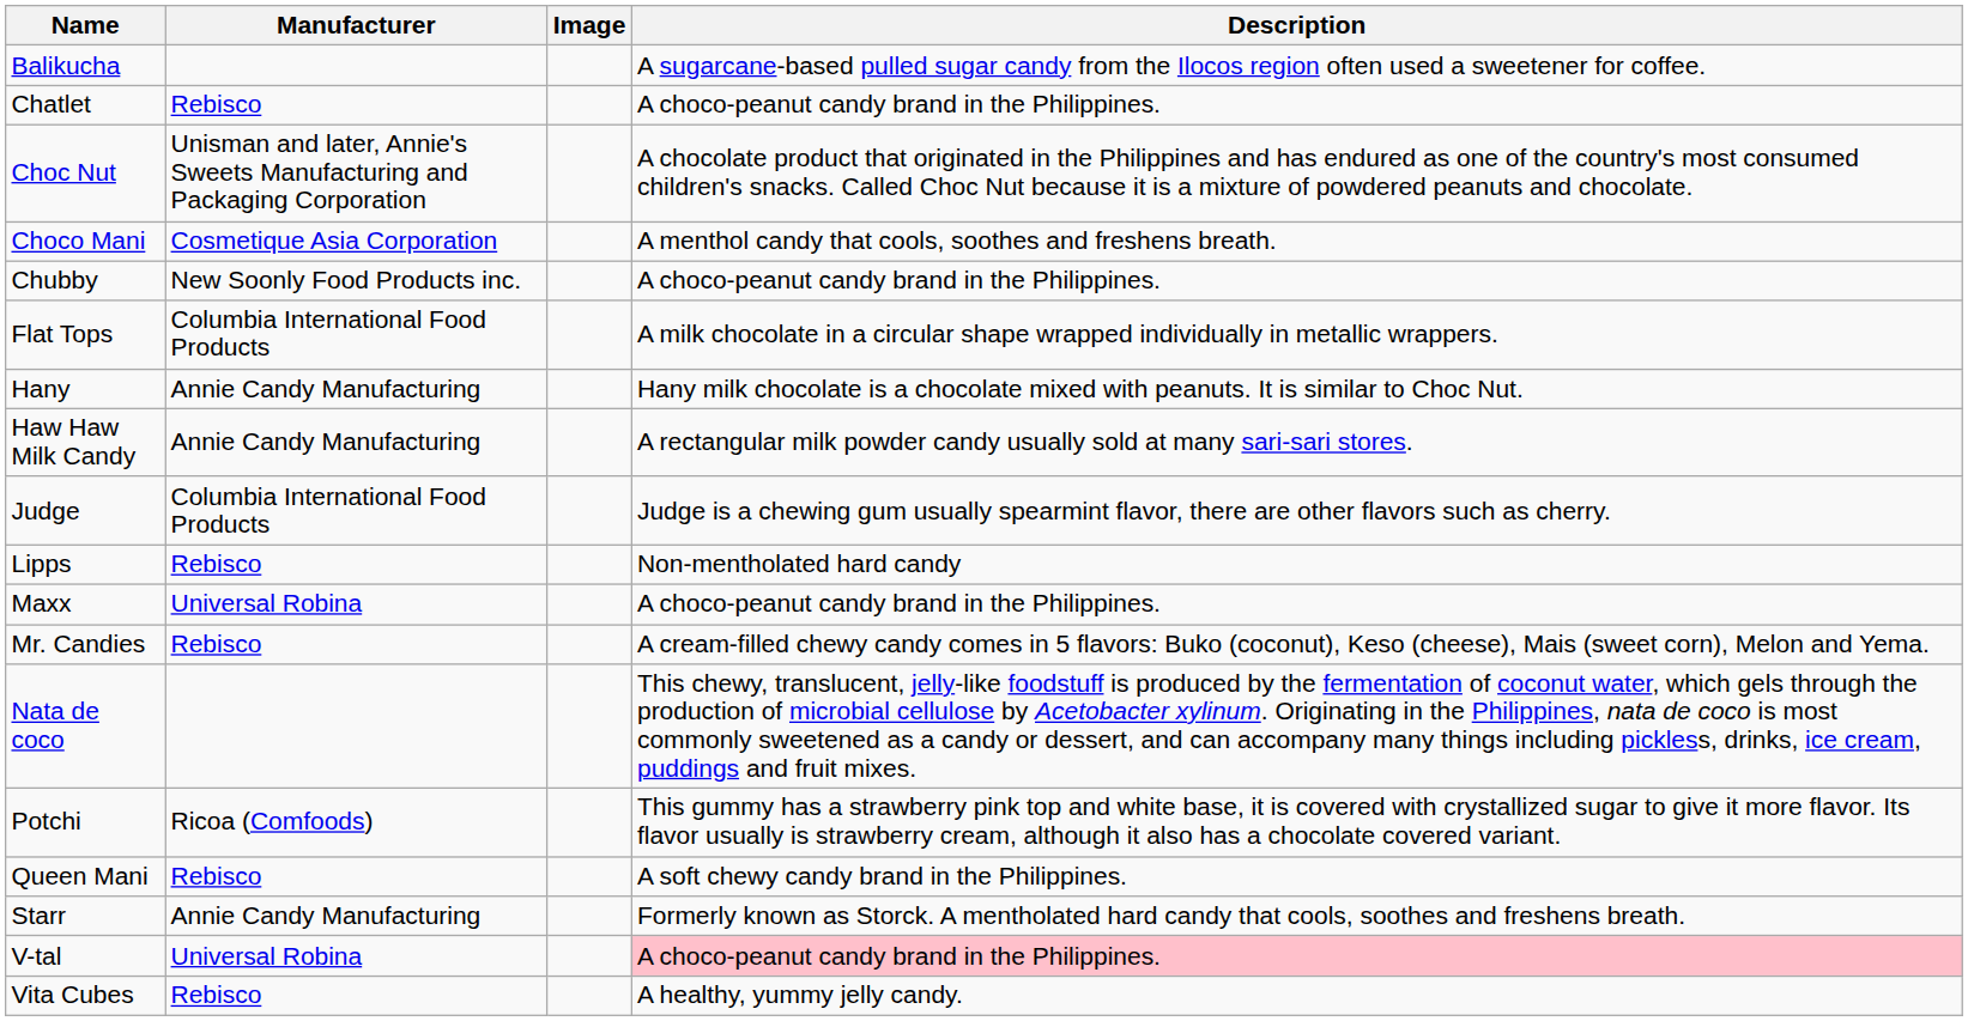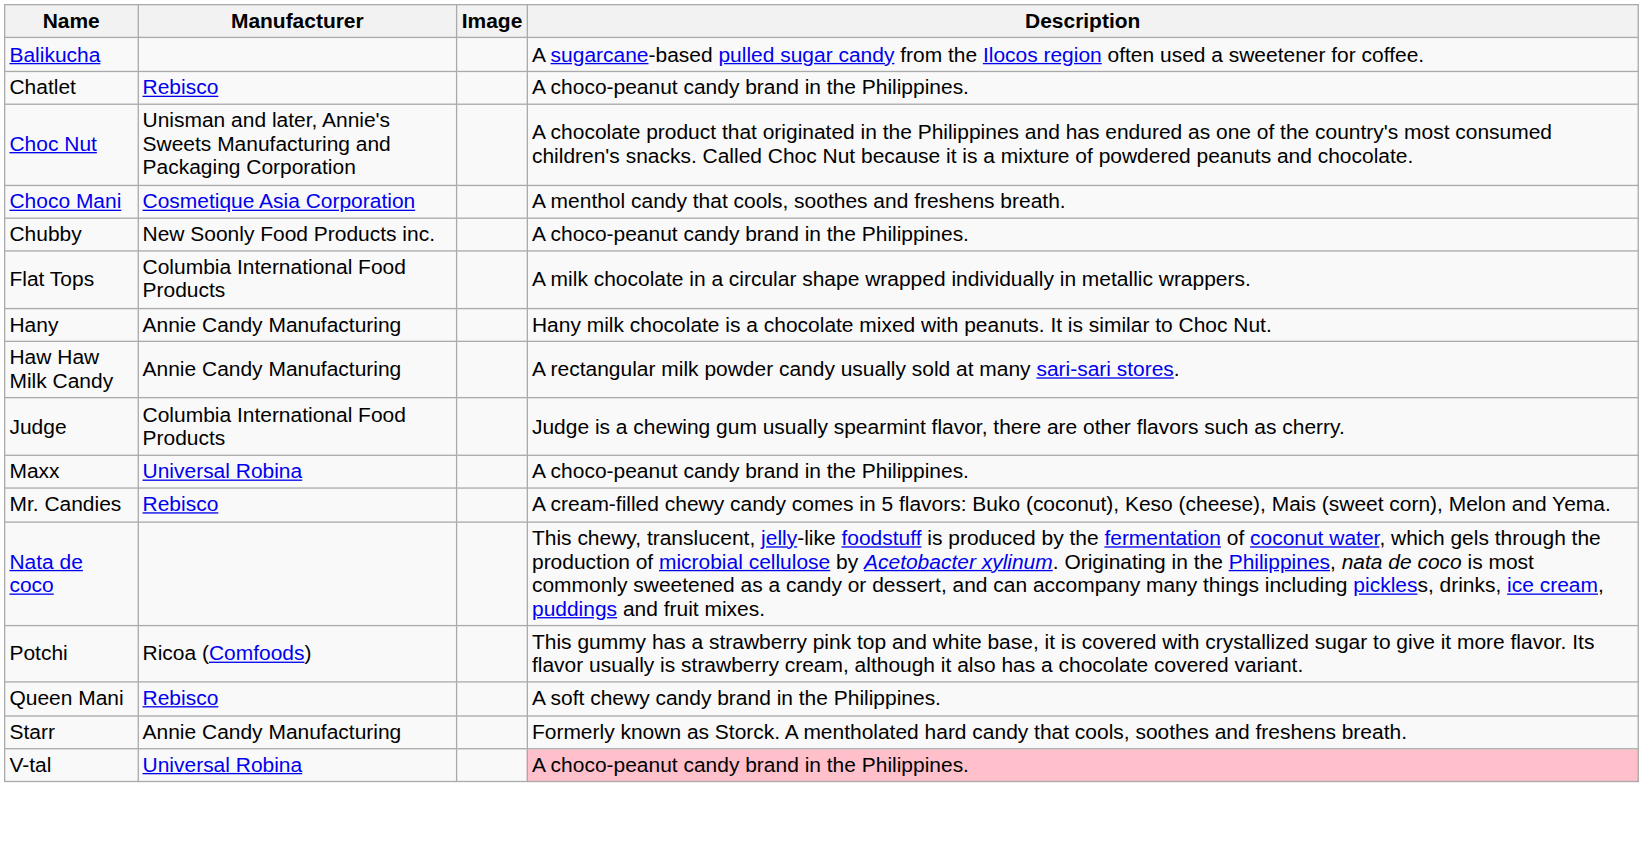- row: Lipps | Rebisco | Non-mentholated hard candy
- row: Vita Cubes | Rebisco | A healthy, yummy jelly candy.
